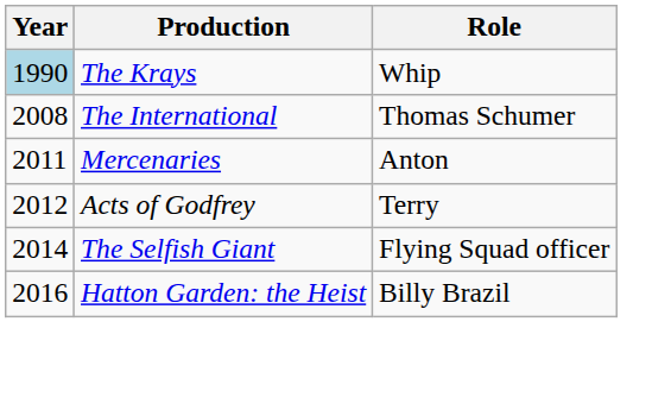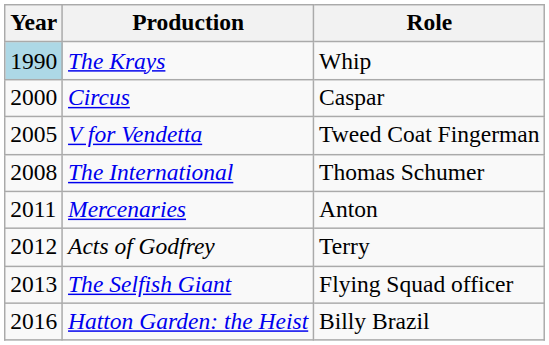+ row: 2000 | Circus | Caspar
+ row: 2005 | V for Vendetta | Tweed Coat Fingerman
The Selfish Giant | Year: 2014 -> 2013
